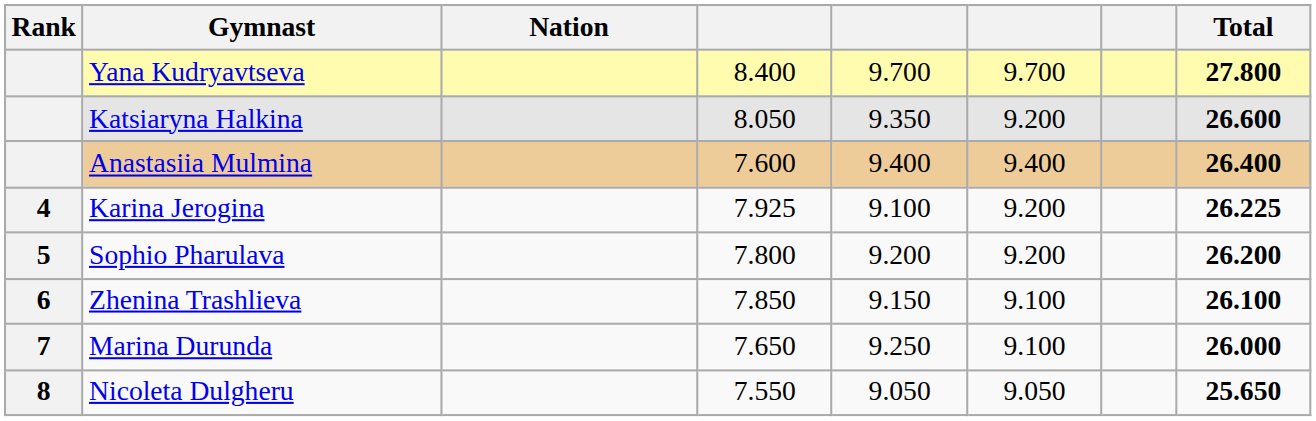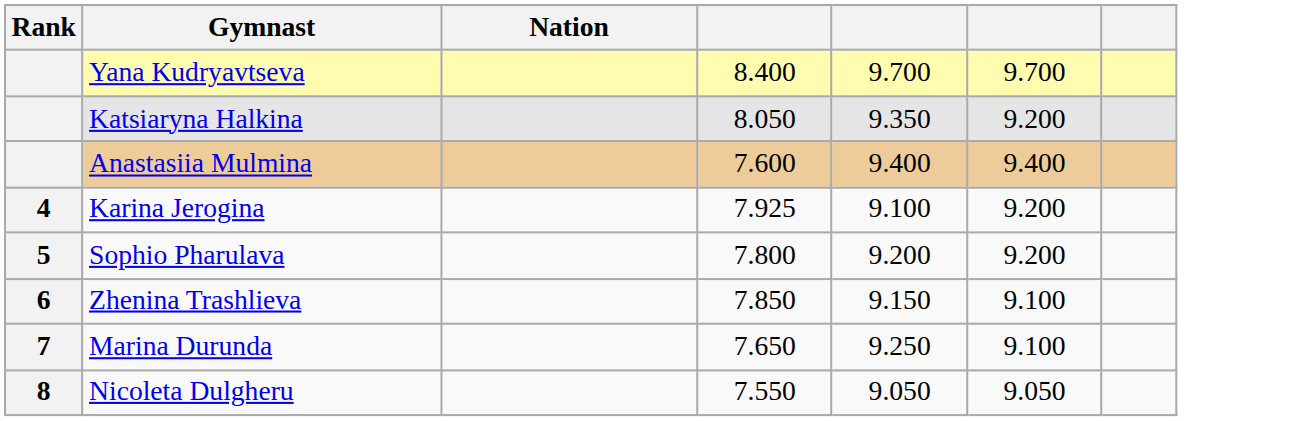- column: Total | 27.800 | 26.600 | 26.400 | 26.225 | 26.200 | 26.100 | 26.000 | 25.650
